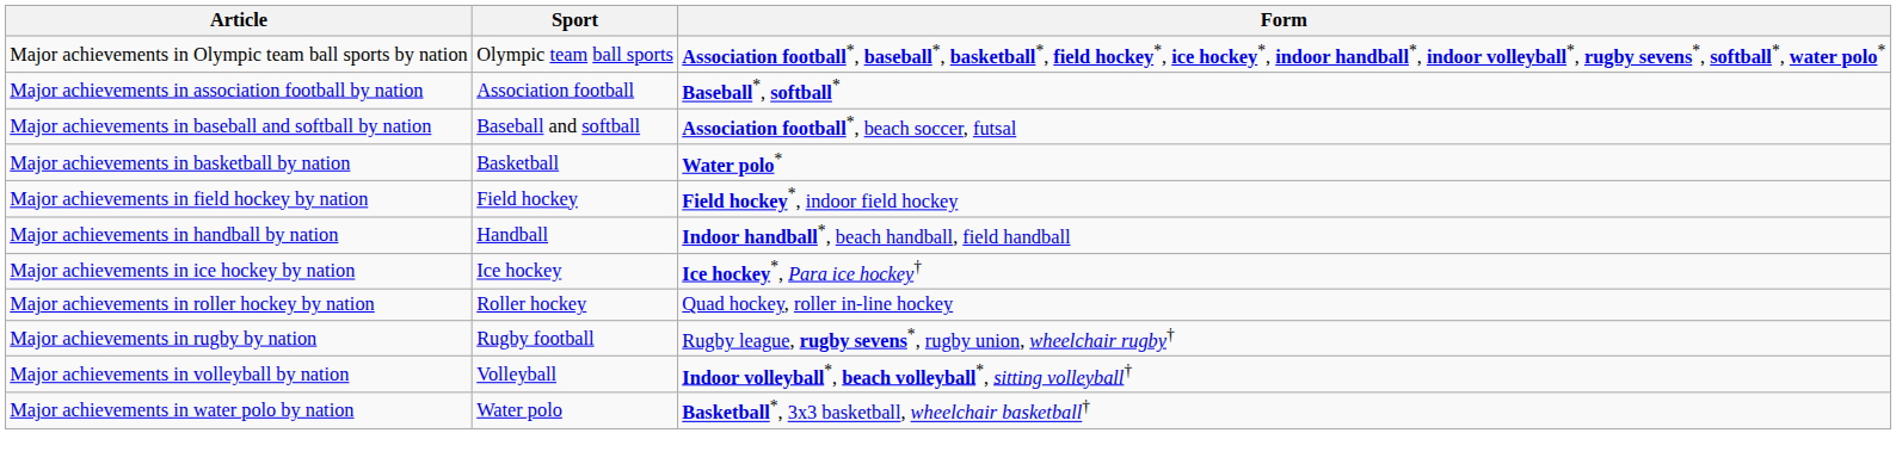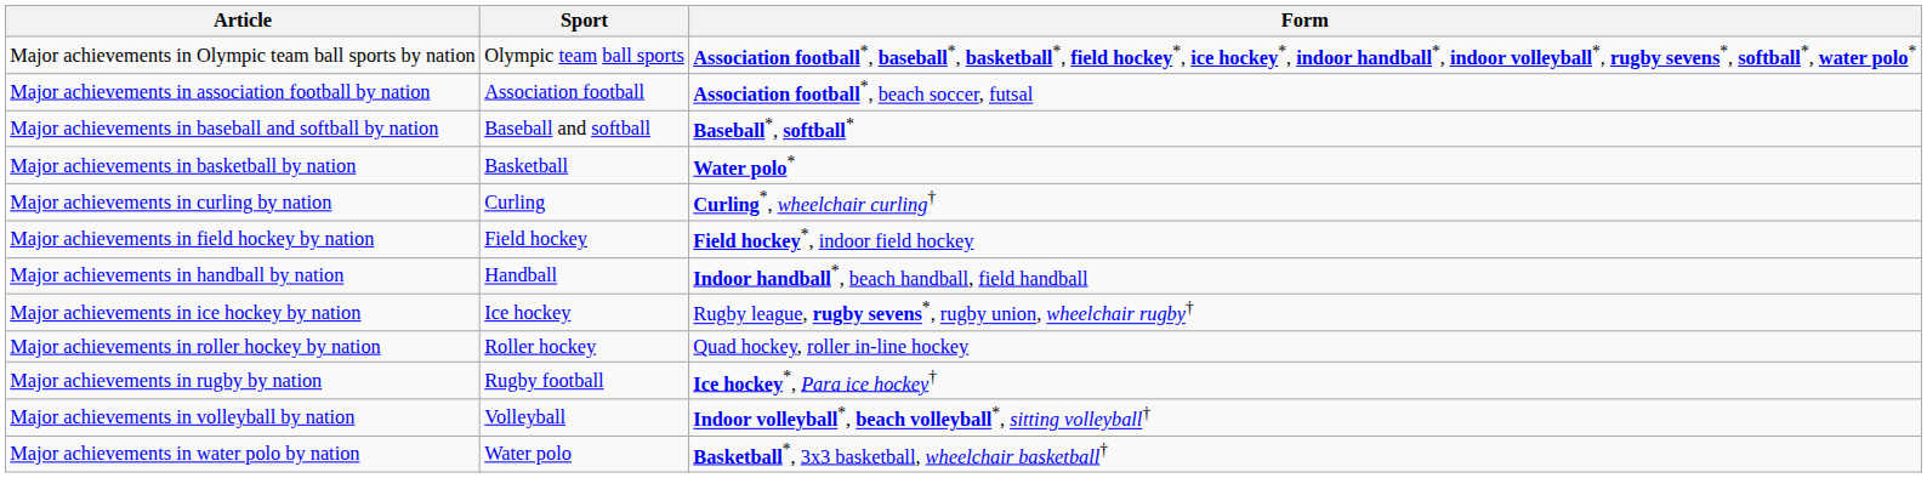Major achievements in association football by nation | Form: Baseball*, softball* -> Association football*, beach soccer, futsal
Major achievements in baseball and softball by nation | Form: Association football*, beach soccer, futsal -> Baseball*, softball*
+ row: Major achievements in curling by nation | Curling | Curling*, wheelchair curling†
Major achievements in ice hockey by nation | Form: Ice hockey*, Para ice hockey† -> Rugby league, rugby sevens*, rugby union, wheelchair rugby†
Major achievements in rugby by nation | Form: Rugby league, rugby sevens*, rugby union, wheelchair rugby† -> Ice hockey*, Para ice hockey†
